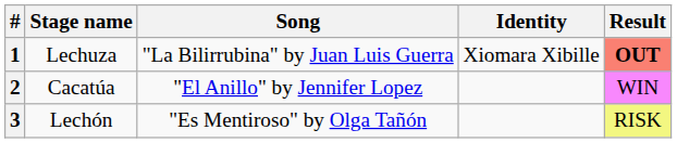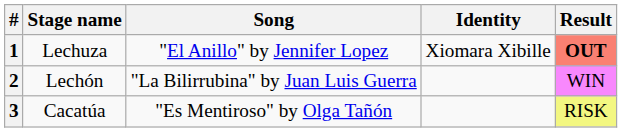1 | Song: "La Bilirrubina" by Juan Luis Guerra -> "El Anillo" by Jennifer Lopez
2 | Stage name: Cacatúa -> Lechón
2 | Song: "El Anillo" by Jennifer Lopez -> "La Bilirrubina" by Juan Luis Guerra
3 | Stage name: Lechón -> Cacatúa
